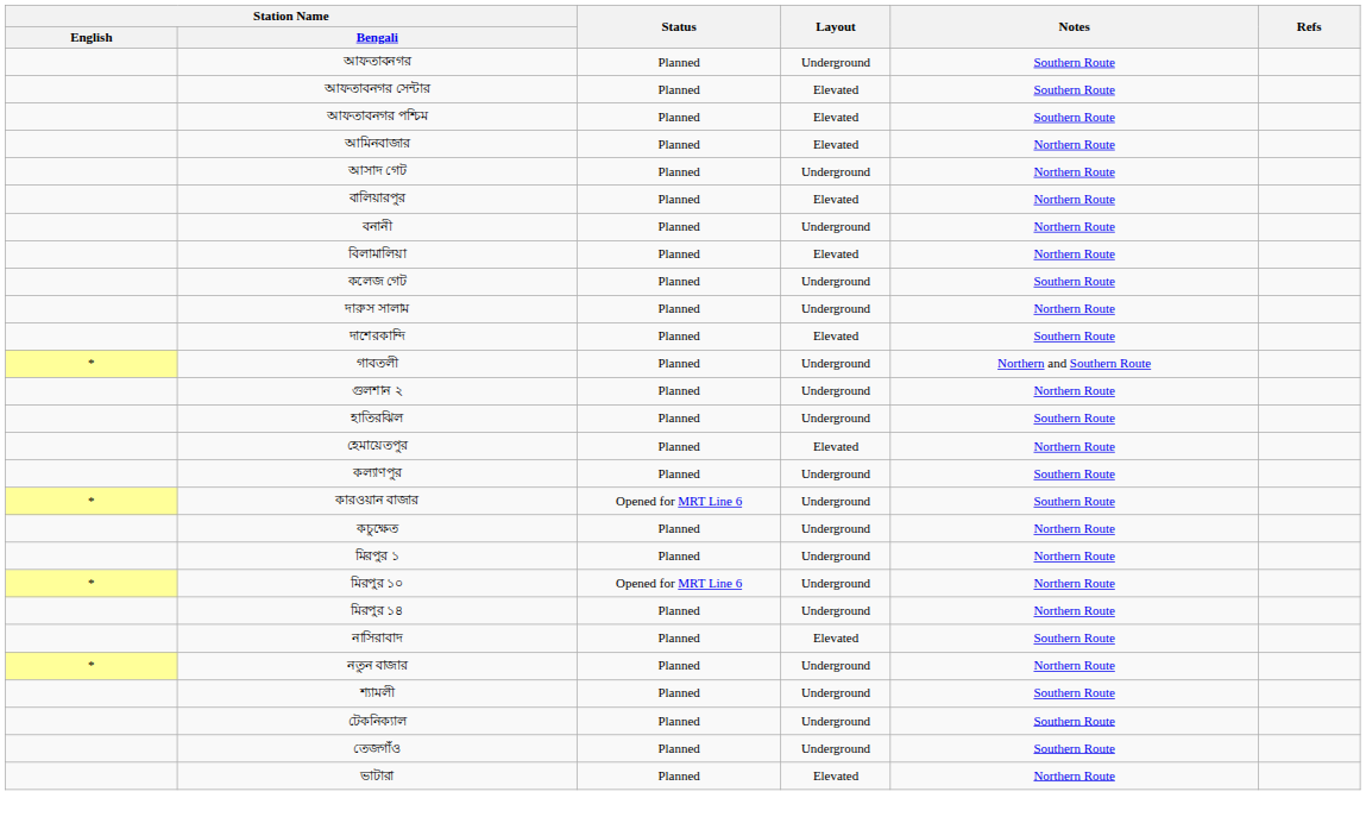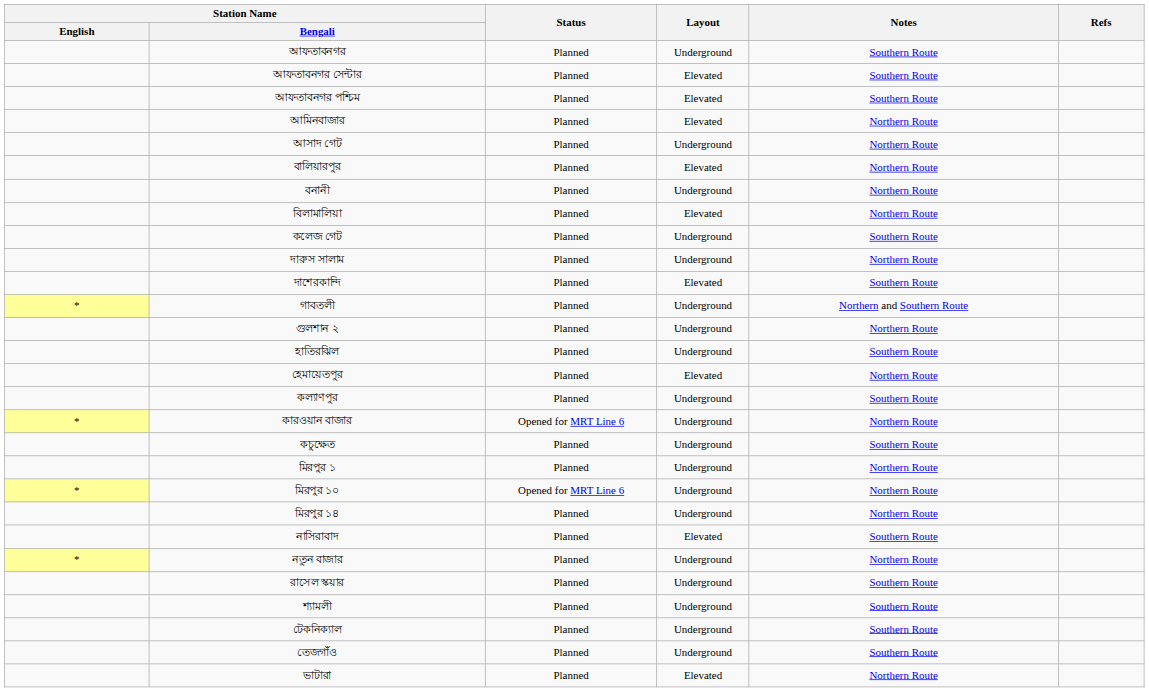কারওয়ান বাজার | Notes: Southern Route -> Northern Route
কচুক্ষেত | Notes: Northern Route -> Southern Route
+ row: রাসেল স্কয়ার | Planned | Underground | Southern Route
